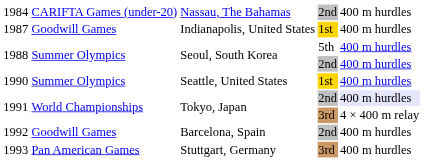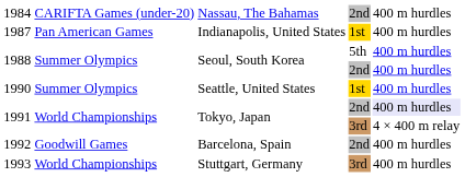1987 | column 2: Goodwill Games -> Pan American Games
1993 | column 2: Pan American Games -> World Championships
